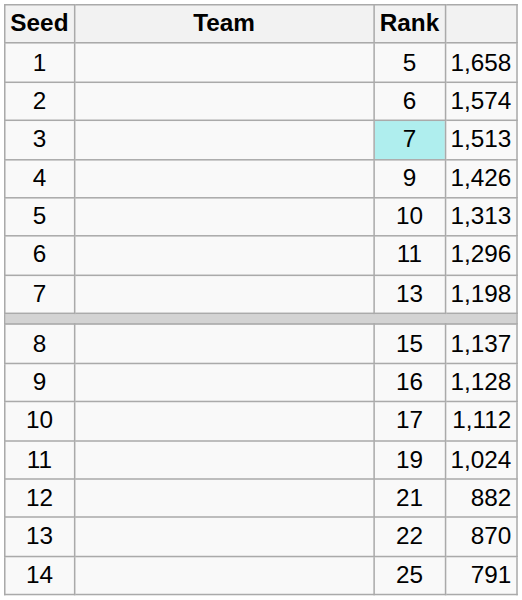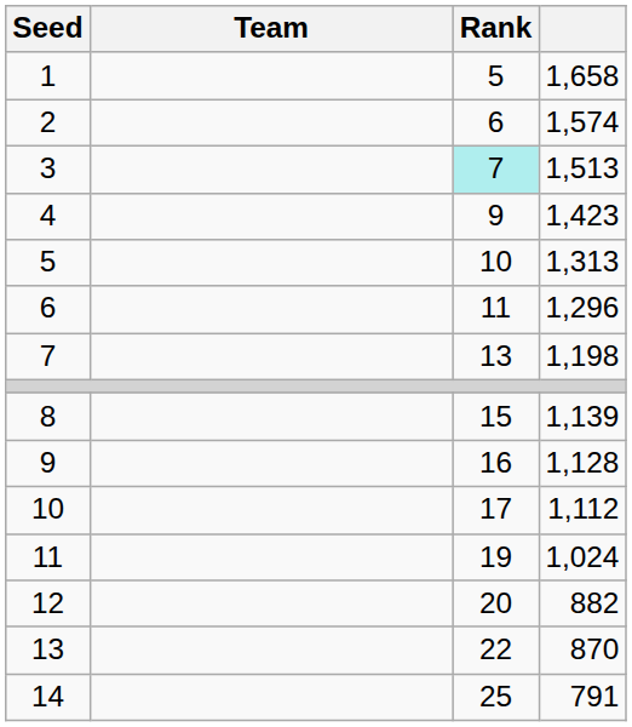4 | column 4: 1,426 -> 1,423
8 | column 4: 1,137 -> 1,139
12 | Rank: 21 -> 20
